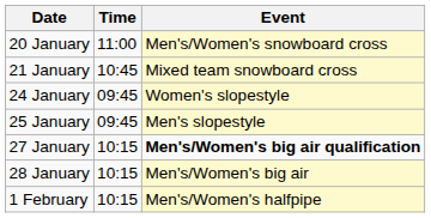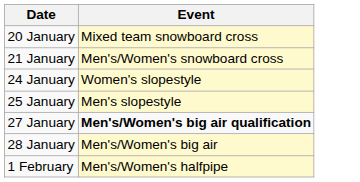- column: Time | 11:00 | 10:45 | 09:45 | 09:45 | 10:15 | 10:15 | 10:15
20 January | Event: Men's/Women's snowboard cross -> Mixed team snowboard cross
21 January | Event: Mixed team snowboard cross -> Men's/Women's snowboard cross
